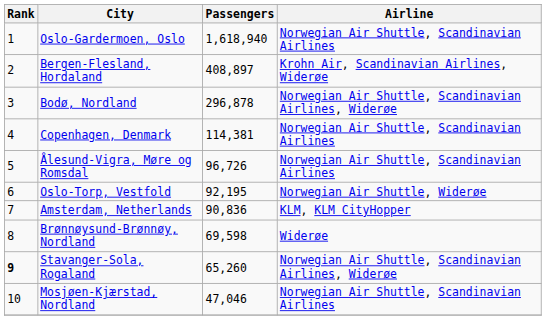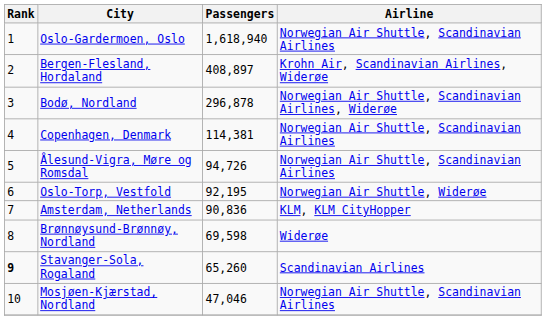Ålesund-Vigra, Møre og Romsdal | Passengers: 96,726 -> 94,726
Stavanger-Sola, Rogaland | Airline: Norwegian Air Shuttle, Scandinavian Airlines, Widerøe -> Scandinavian Airlines
